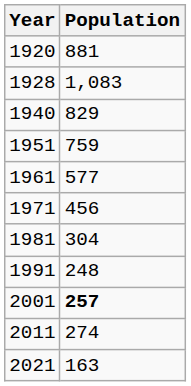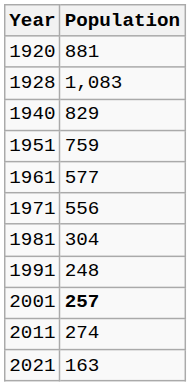1971 | Population: 456 -> 556
